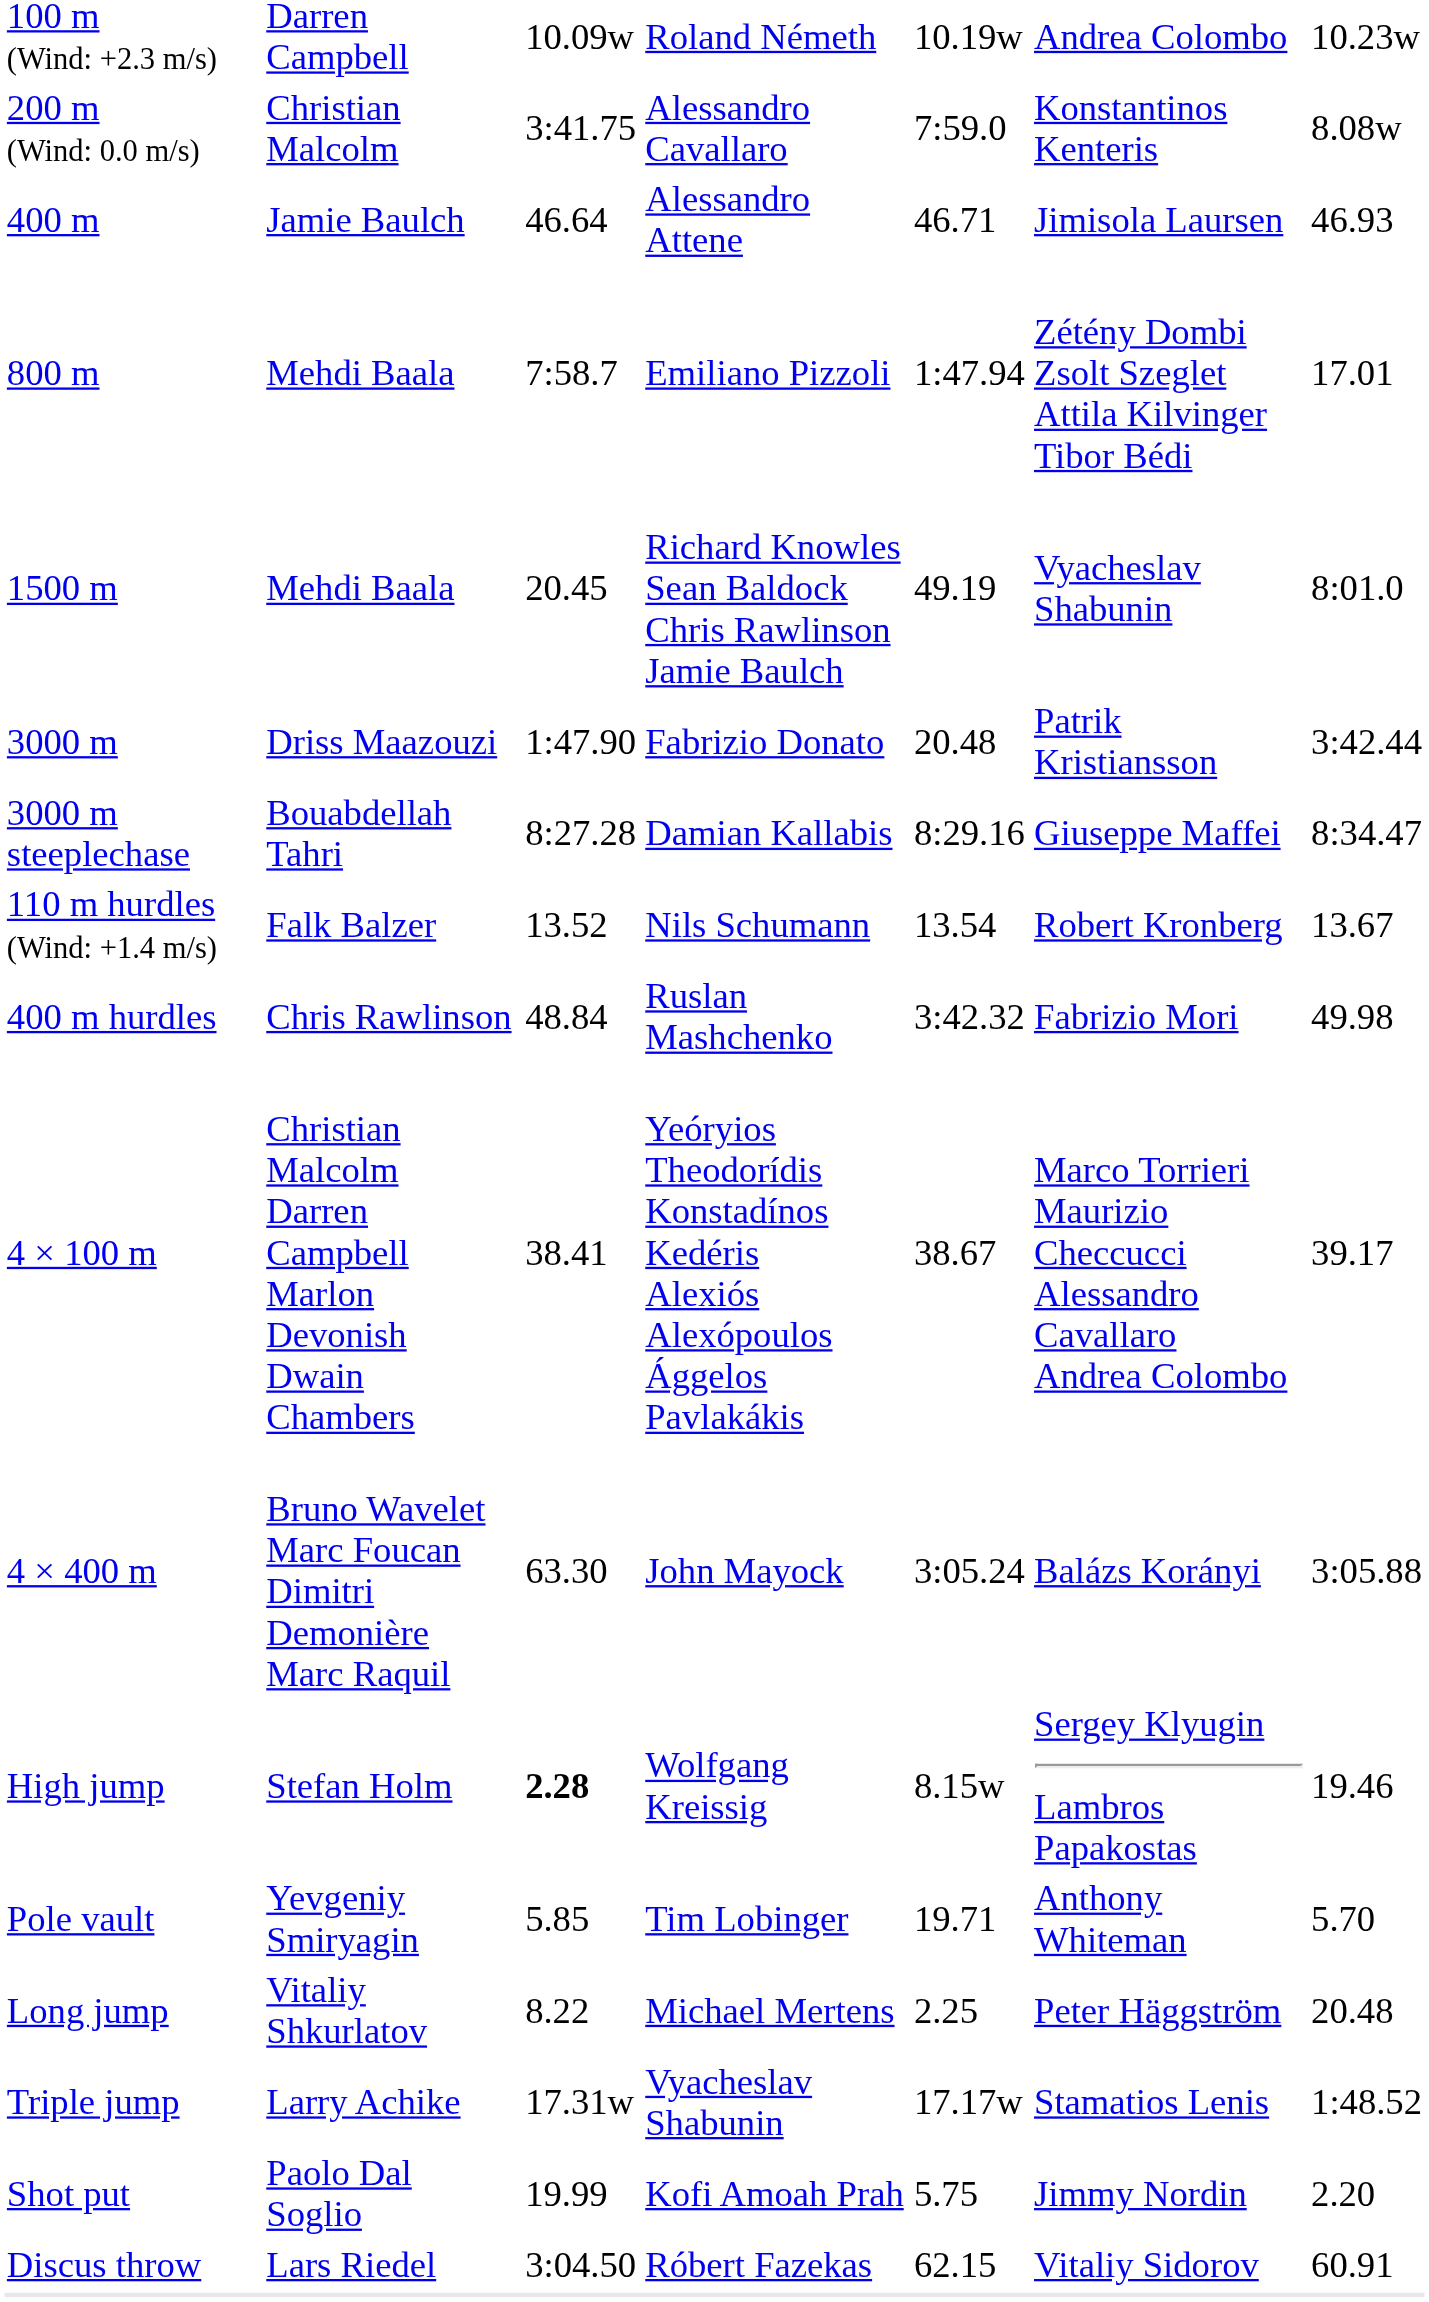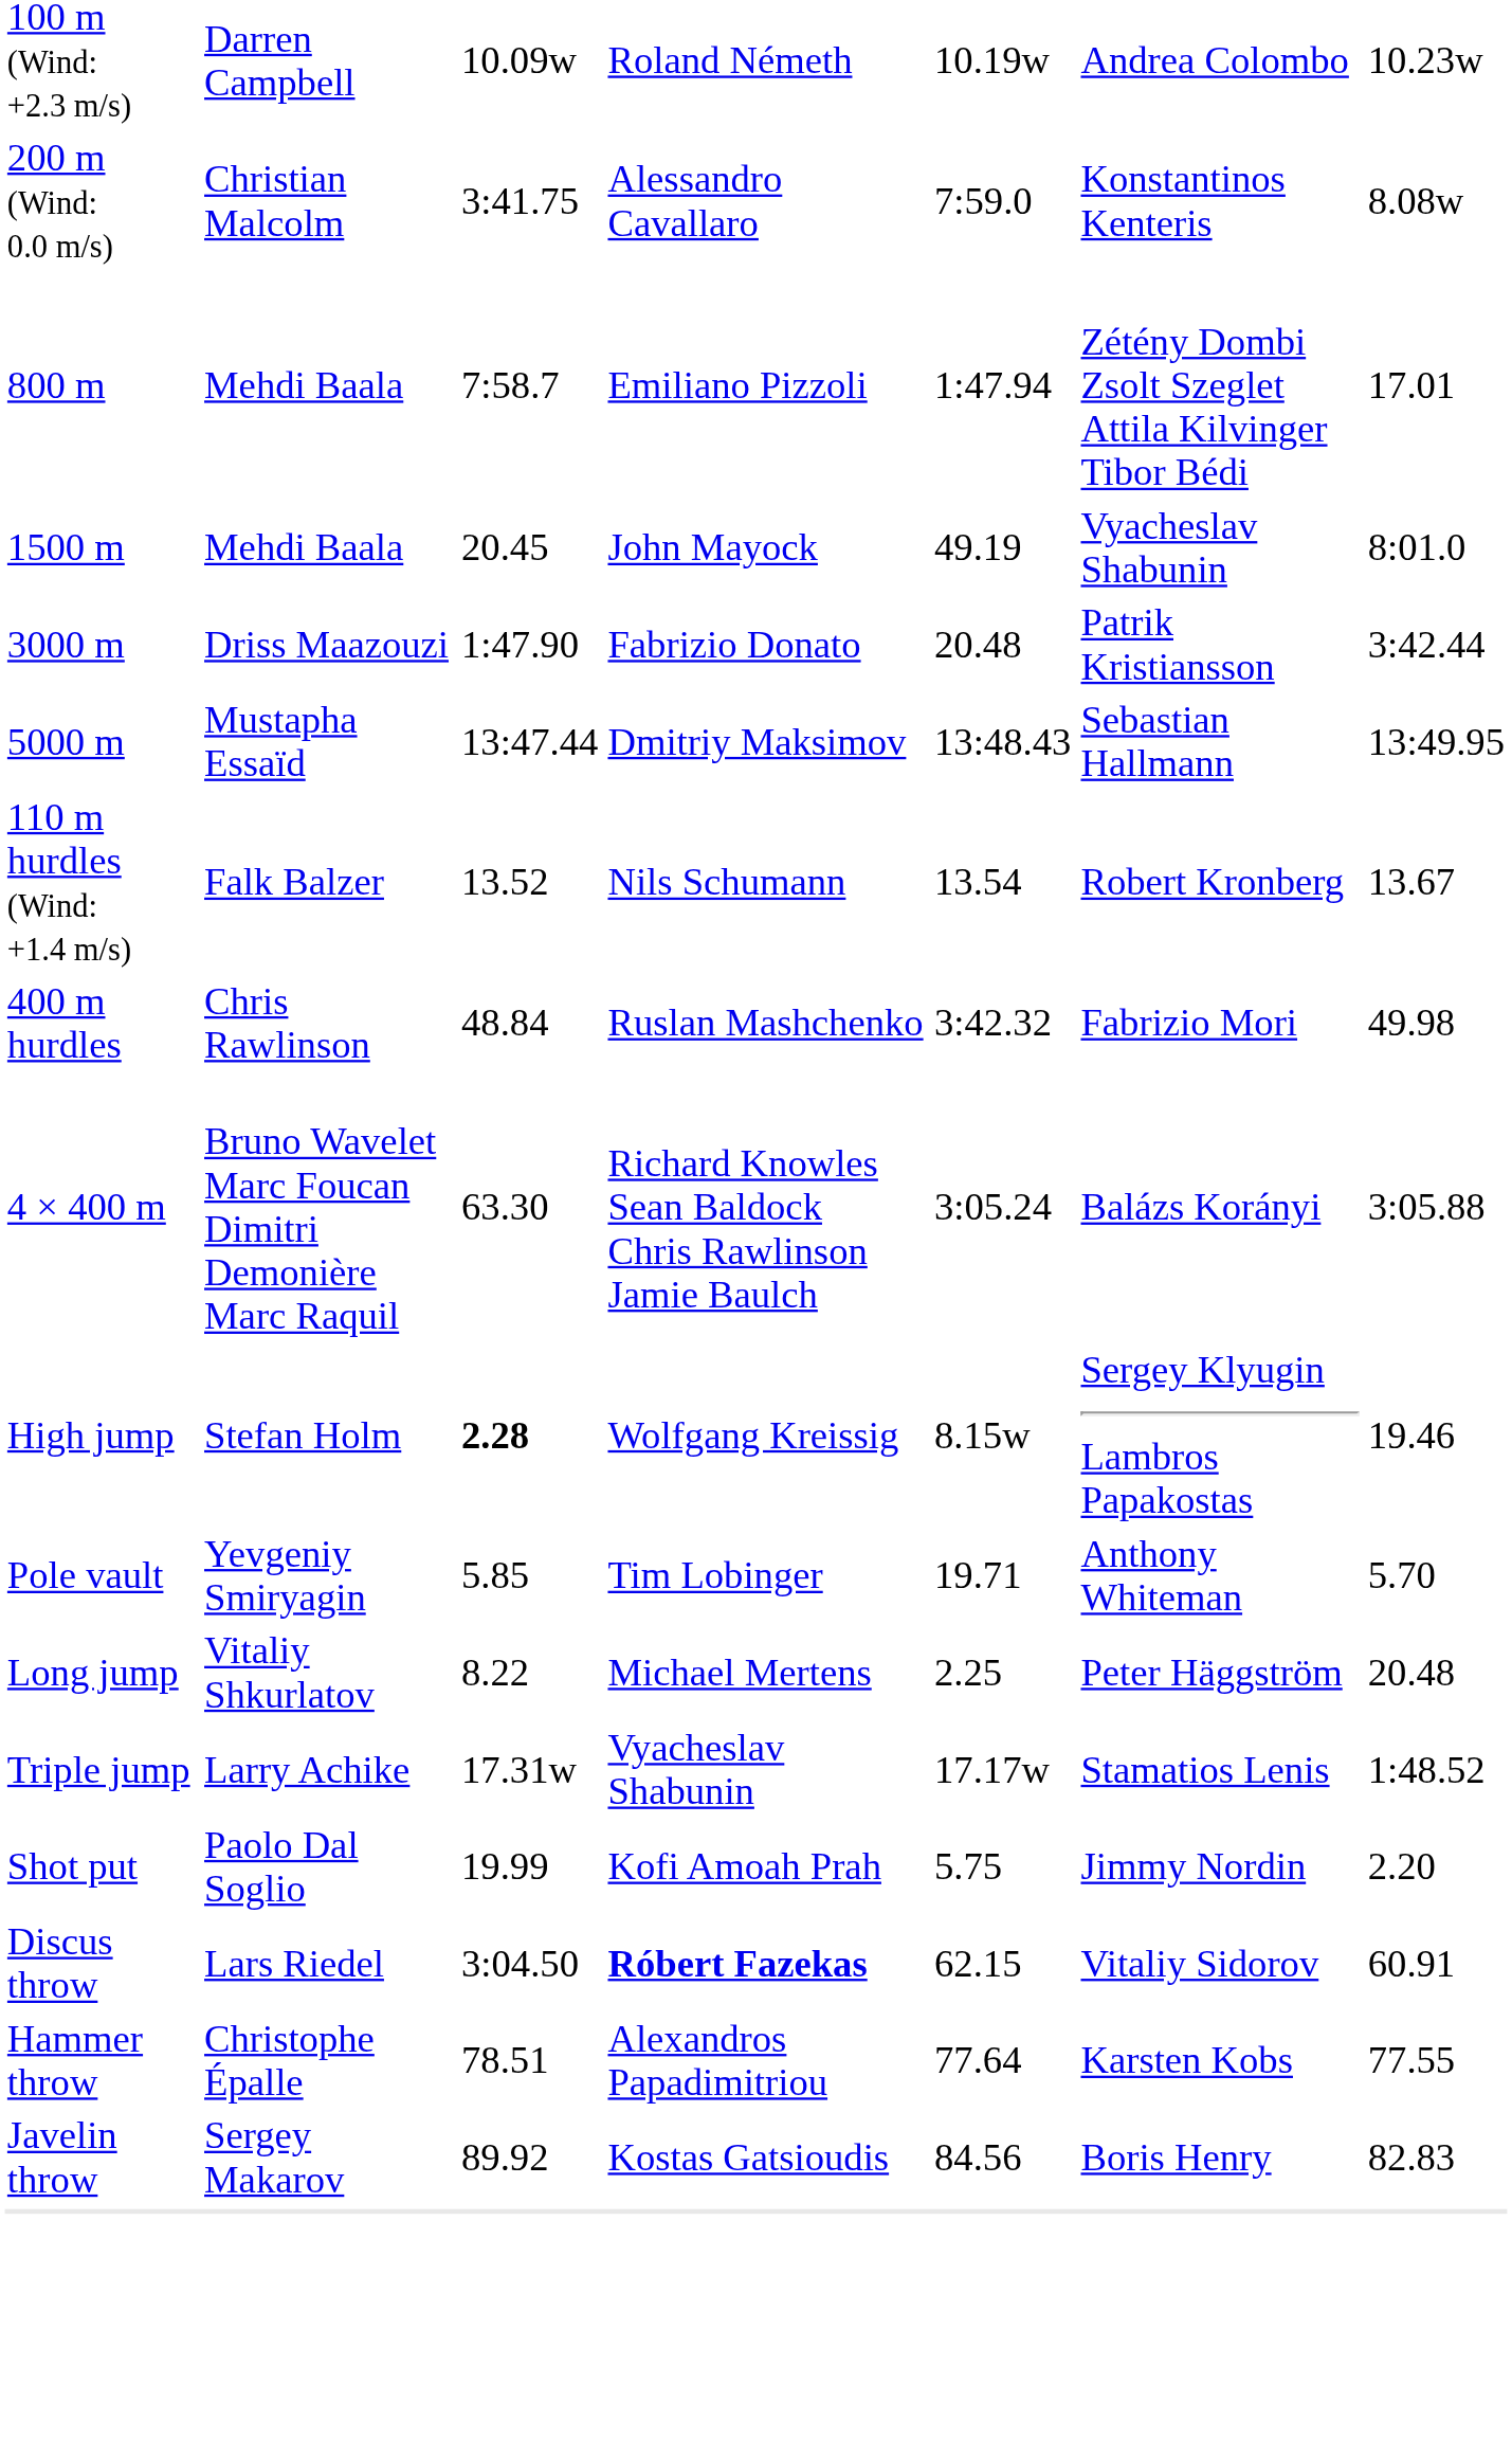- row: 400 m | Jamie Baulch | 46.64 | Alessandro Attene | 46.71 | Jimisola Laursen | 46.93
1500 m | column 4: Richard Knowles Sean Baldock Chris Rawlinson Jamie Baulch -> John Mayock
+ row: 5000 m | Mustapha Essaïd | 13:47.44 | Dmitriy Maksimov | 13:48.43 | Sebastian Hallmann | 13:49.95
- row: 3000 m steeplechase | Bouabdellah Tahri | 8:27.28 | Damian Kallabis | 8:29.16 | Giuseppe Maffei | 8:34.47
- row: 4 × 100 m | Christian Malcolm Darren Campbell Marlon Devonish Dwain Chambers | 38.41 | Yeóryios Theodorídis Konstadínos Kedéris Alexiós Alexópoulos Ággelos Pavlakákis | 38.67 | Marco Torrieri Maurizio Checcucci Alessandro Cavallaro Andrea Colombo | 39.17
4 × 400 m | column 4: John Mayock -> Richard Knowles Sean Baldock Chris Rawlinson Jamie Baulch
Discus throw | column 4: normal -> bold
+ row: Hammer throw | Christophe Épalle | 78.51 | Alexandros Papadimitriou | 77.64 | Karsten Kobs | 77.55
+ row: Javelin throw | Sergey Makarov | 89.92 | Kostas Gatsioudis | 84.56 | Boris Henry | 82.83
